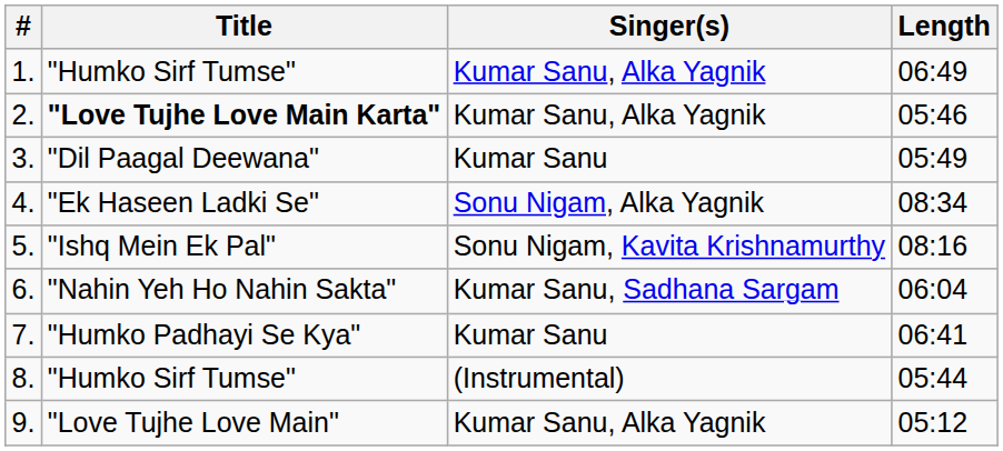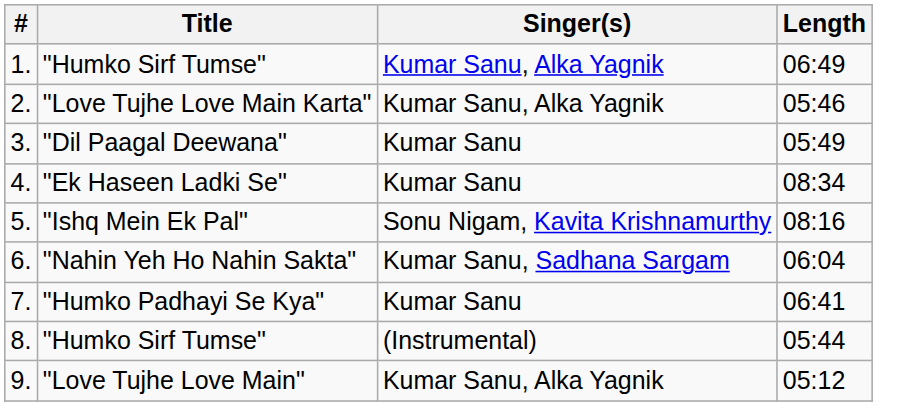2. | Title: bold -> normal
4. | Singer(s): Sonu Nigam, Alka Yagnik -> Kumar Sanu
